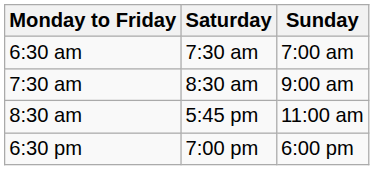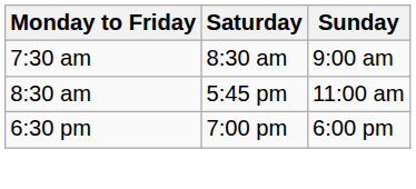- row: 6:30 am | 7:30 am | 7:00 am
